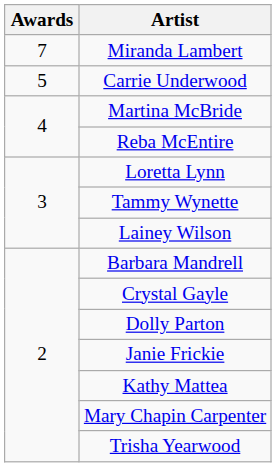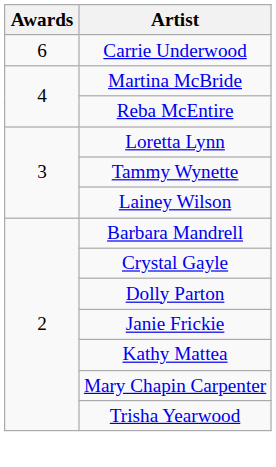- row: 7 | Miranda Lambert
Carrie Underwood | Awards: 5 -> 6
